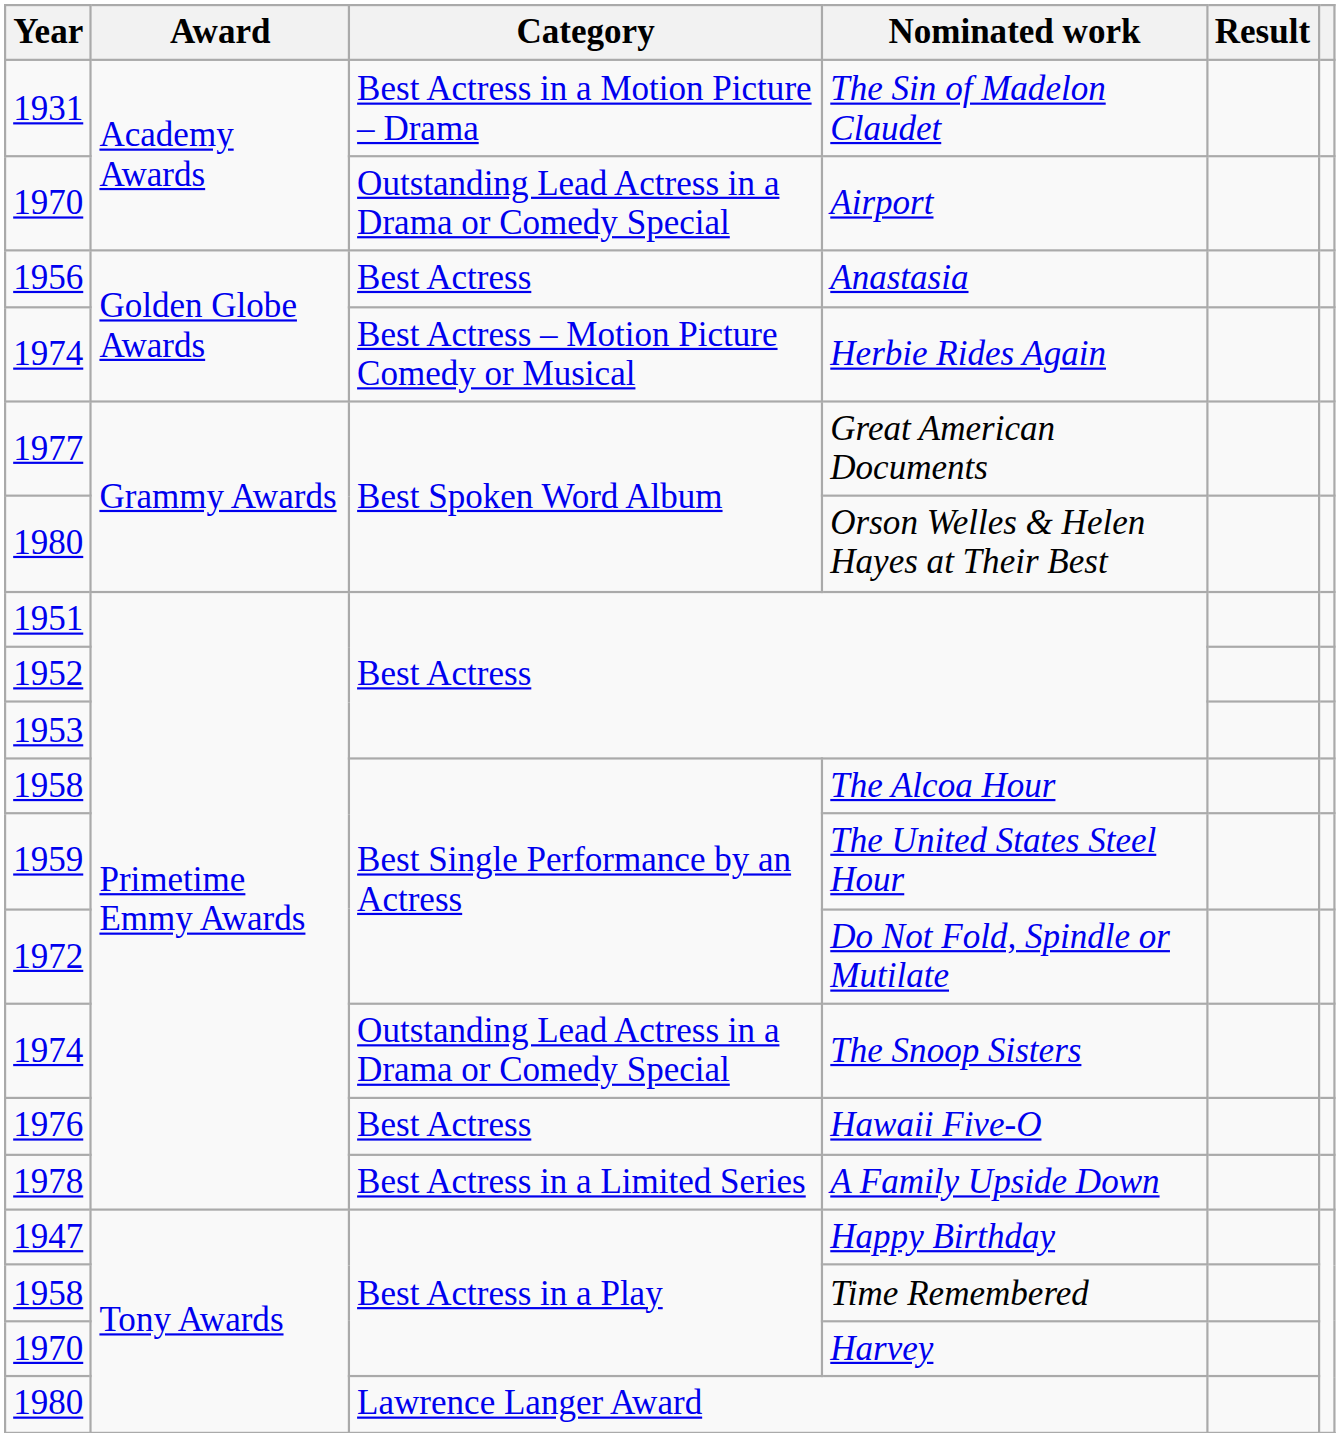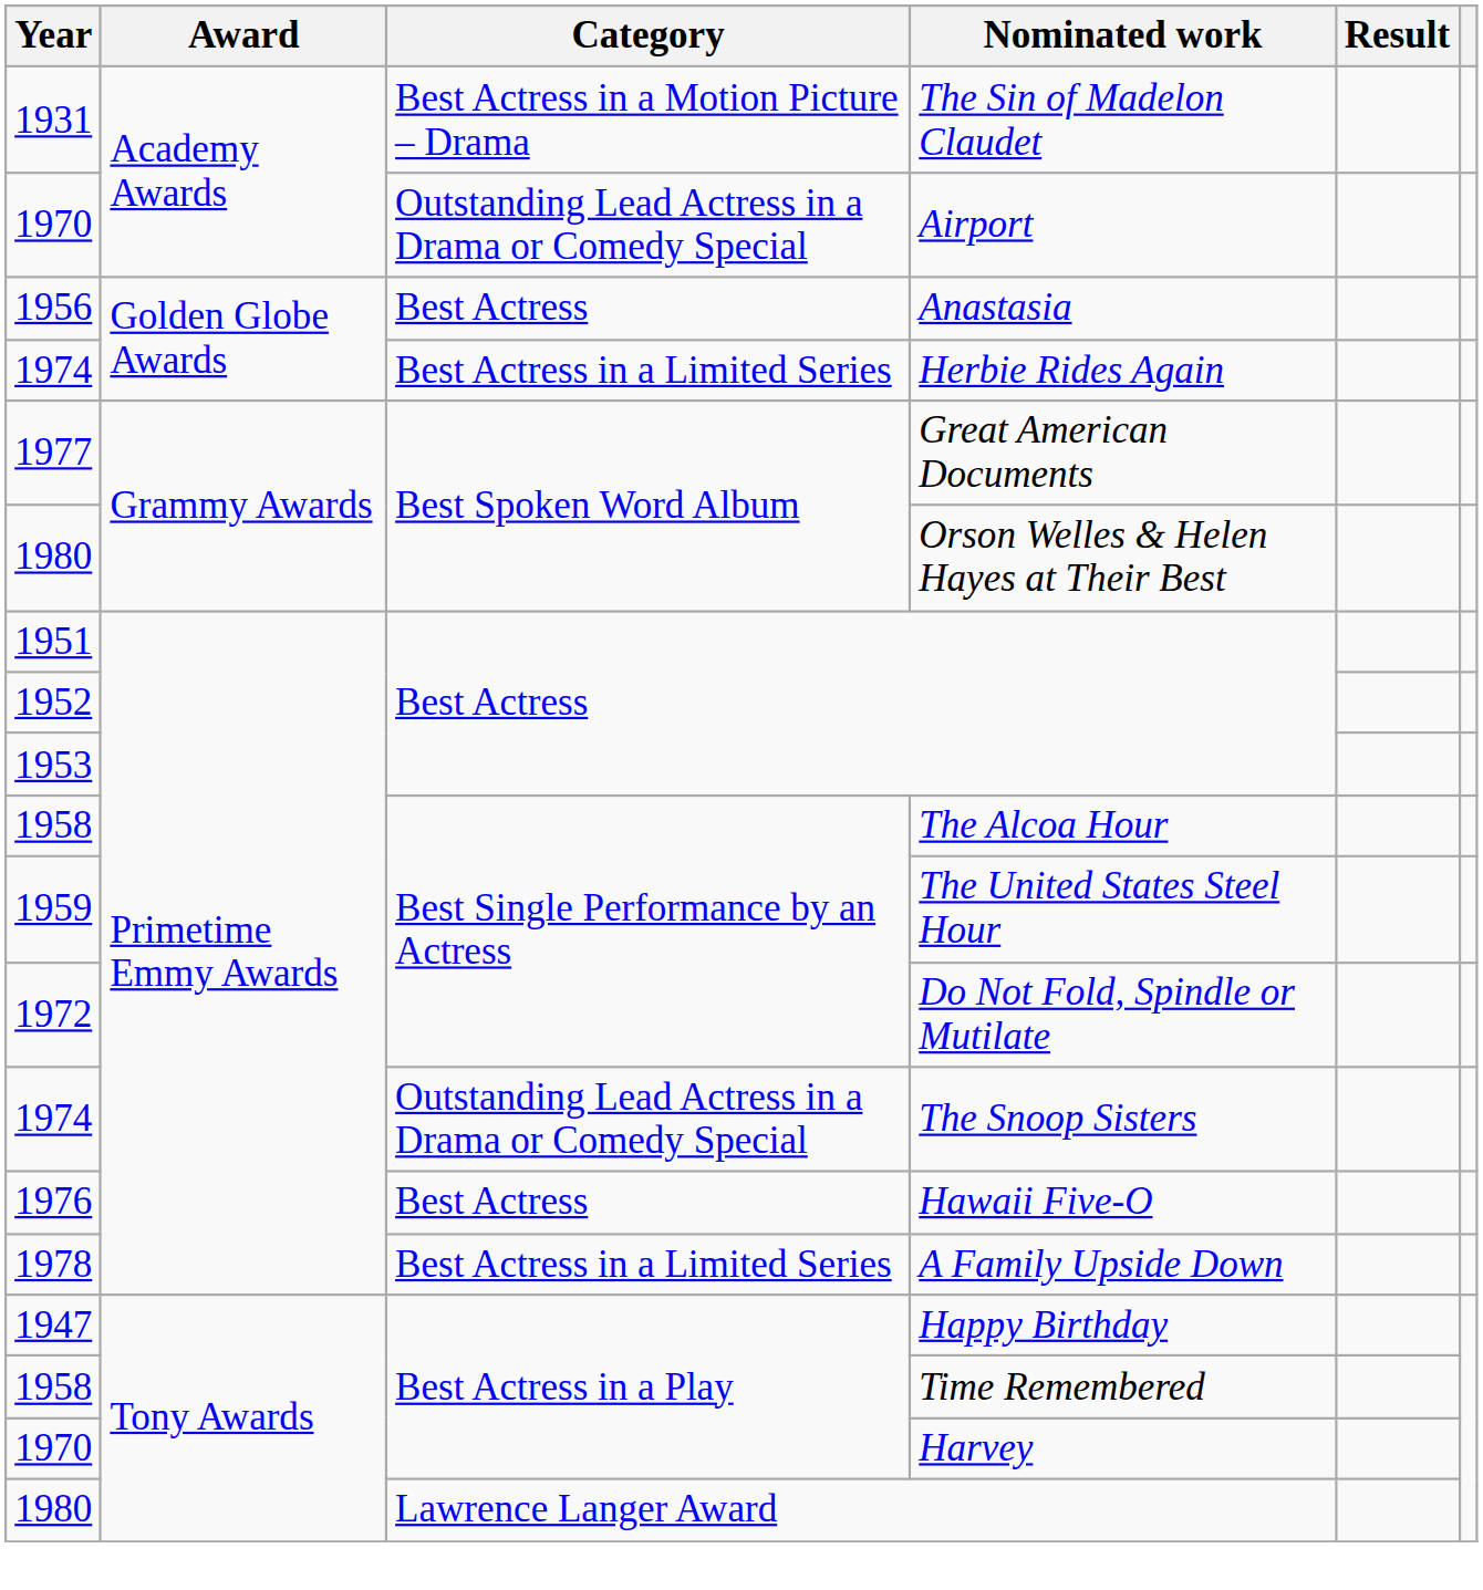Herbie Rides Again | Category: Best Actress – Motion Picture Comedy or Musical -> Best Actress in a Limited Series
